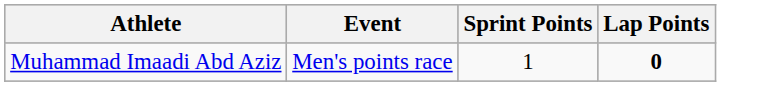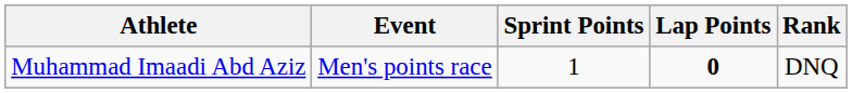+ column: Rank | DNQ
